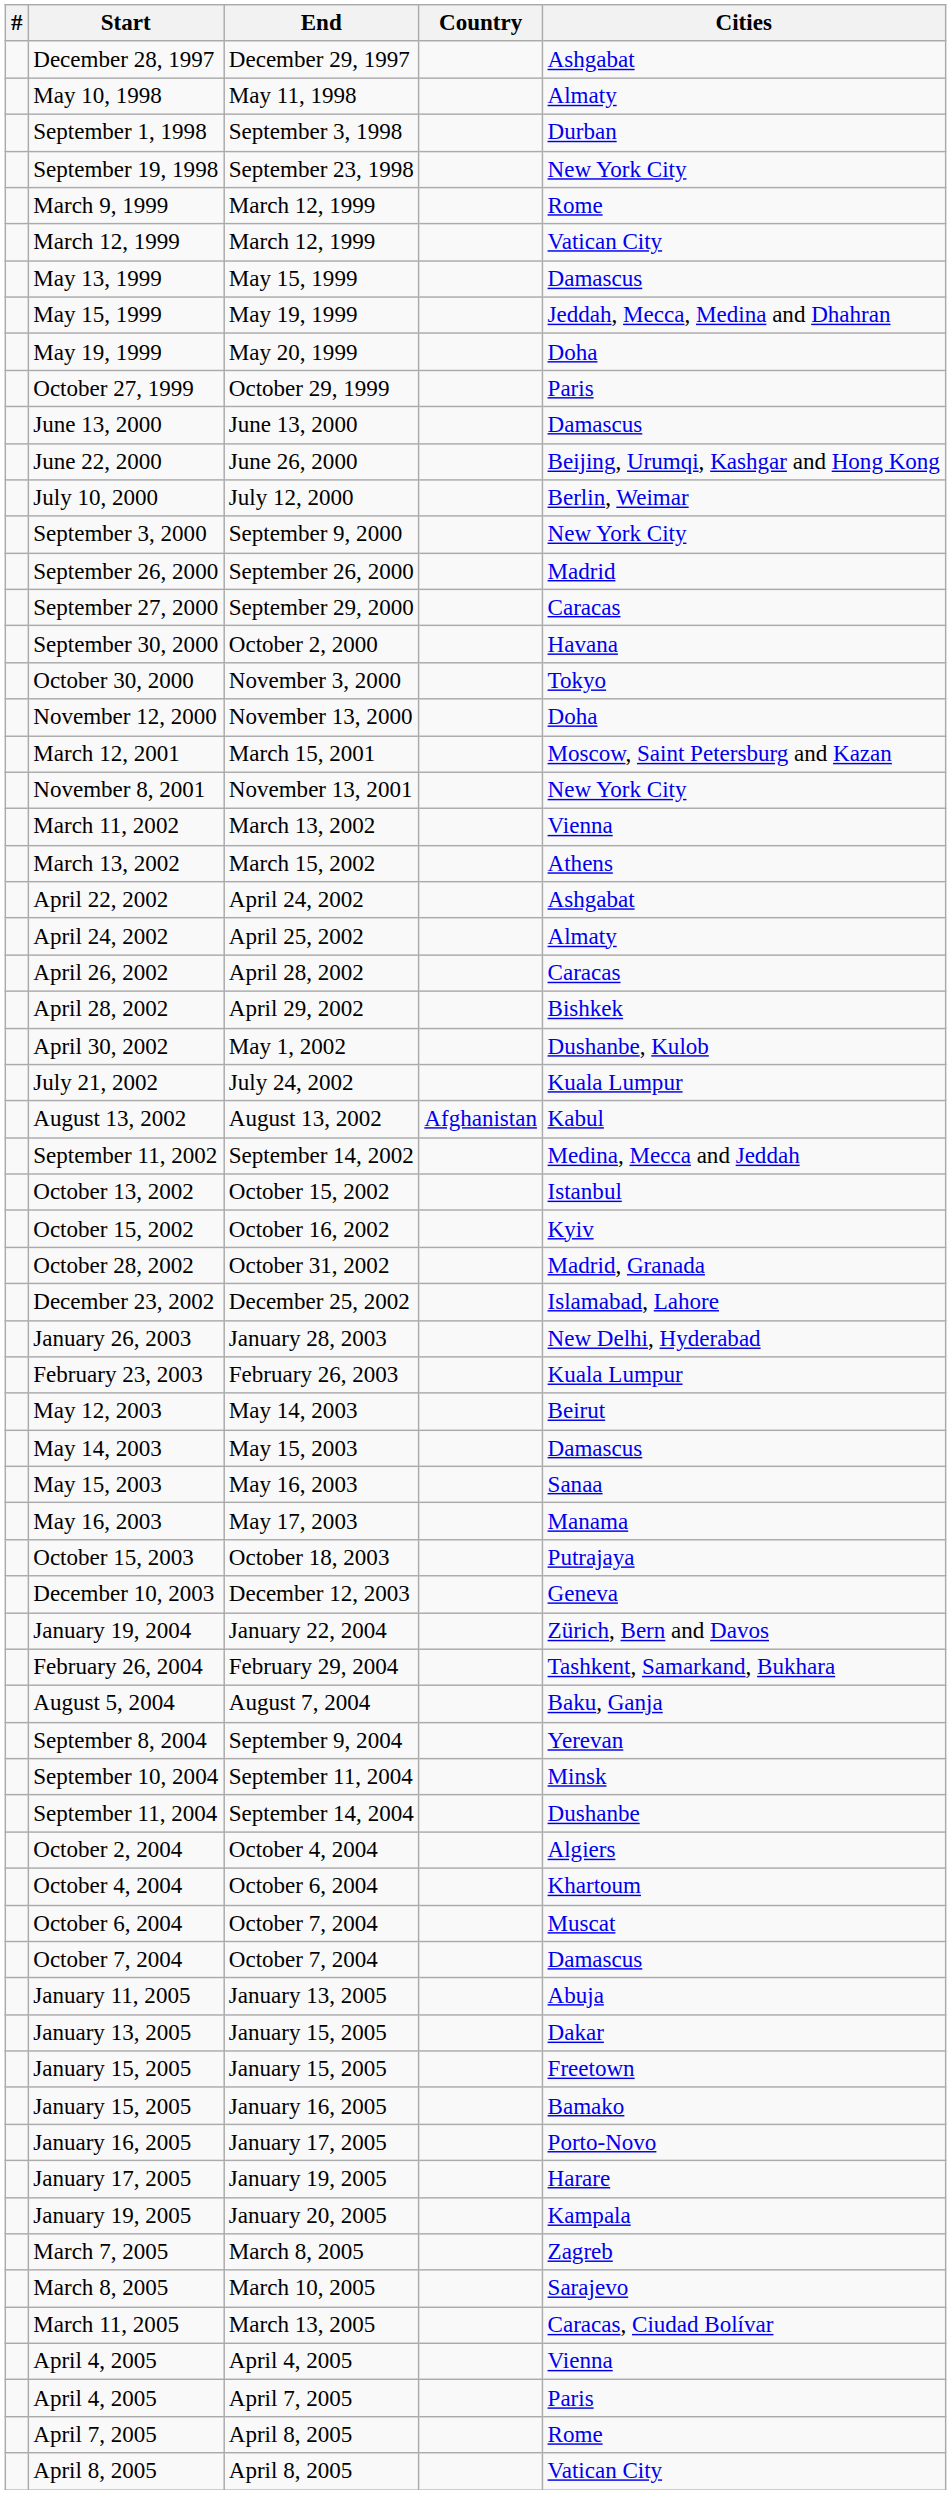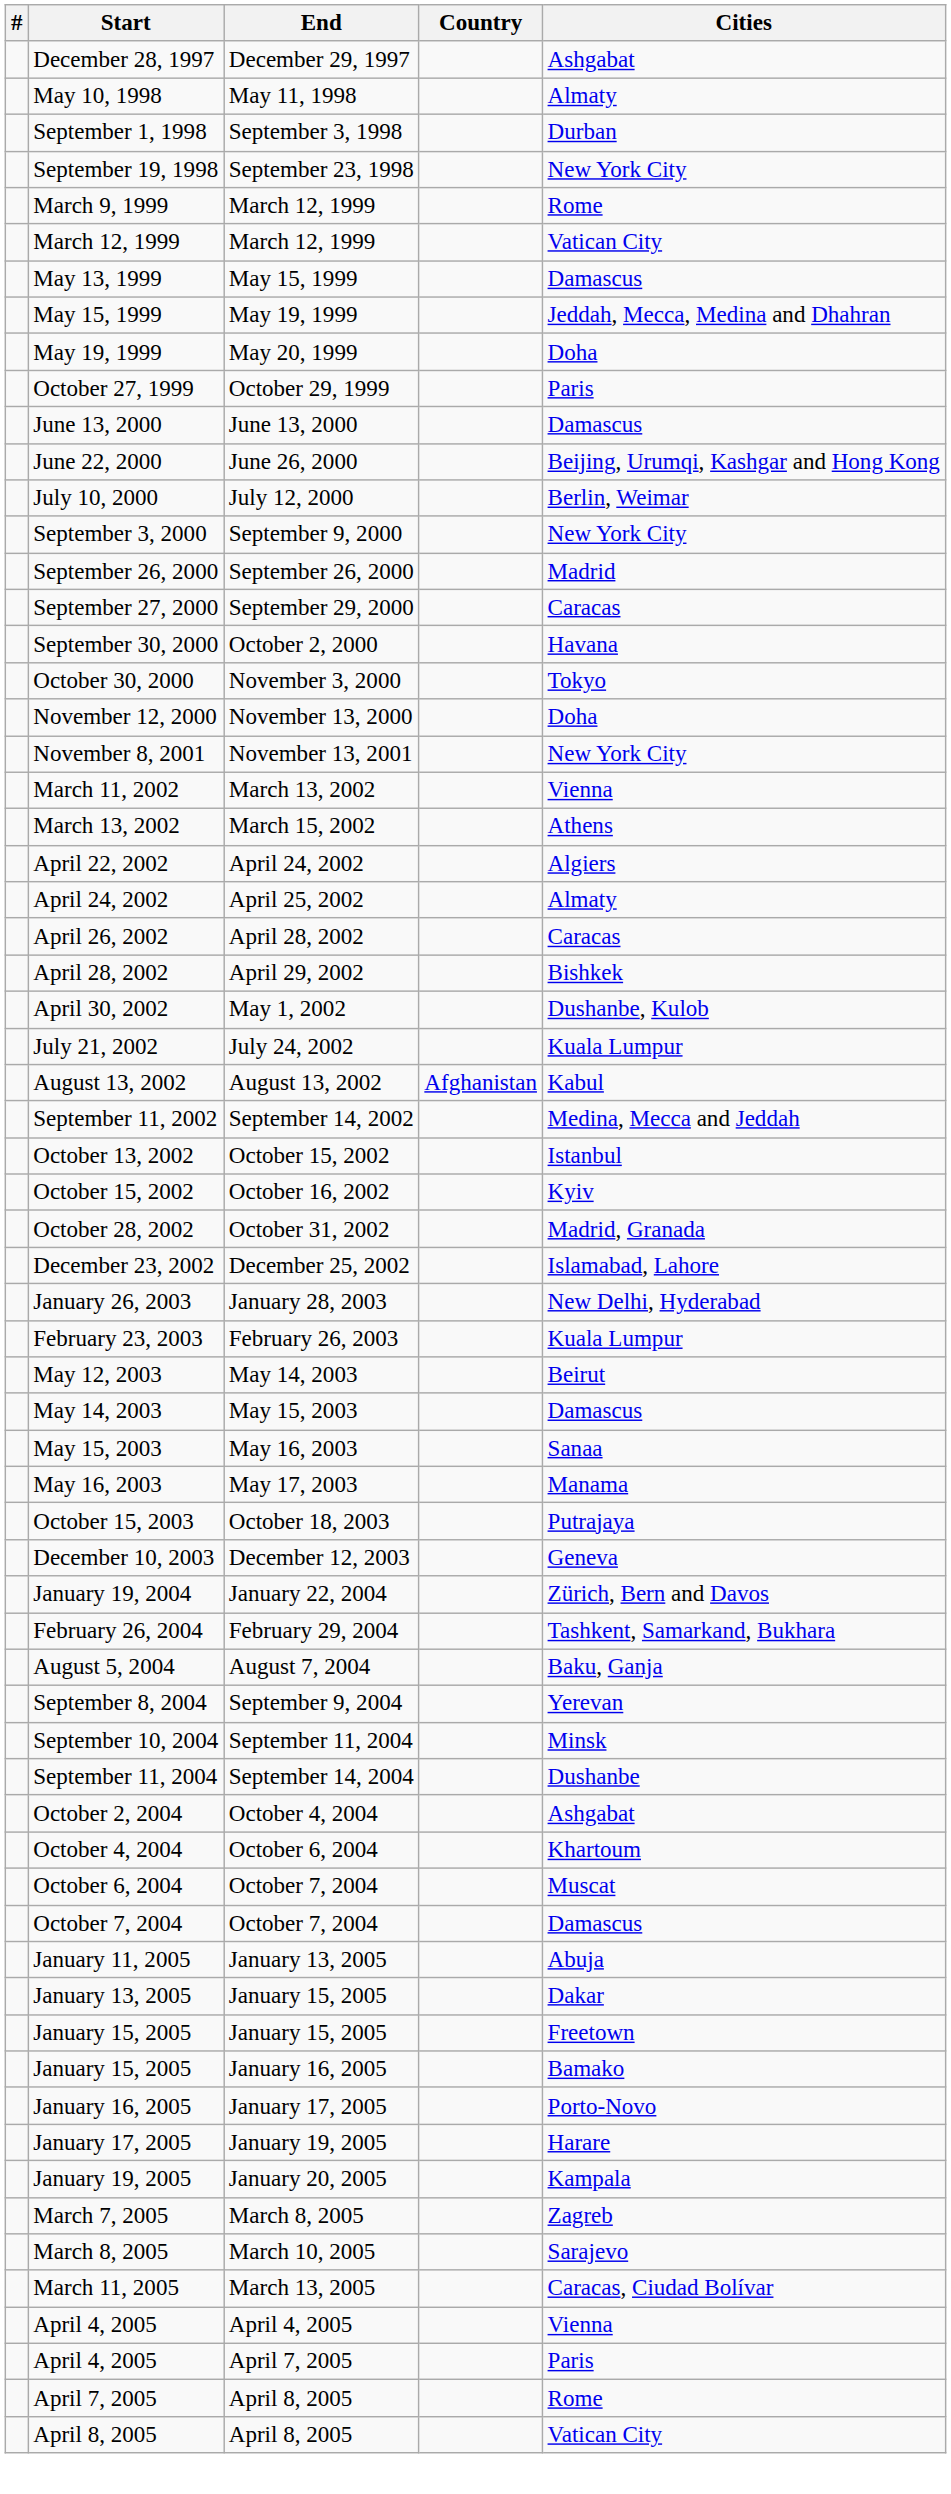- row: March 12, 2001 | March 15, 2001 | Moscow, Saint Petersburg and Kazan
April 22, 2002 | Cities: Ashgabat -> Algiers
October 2, 2004 | Cities: Algiers -> Ashgabat
